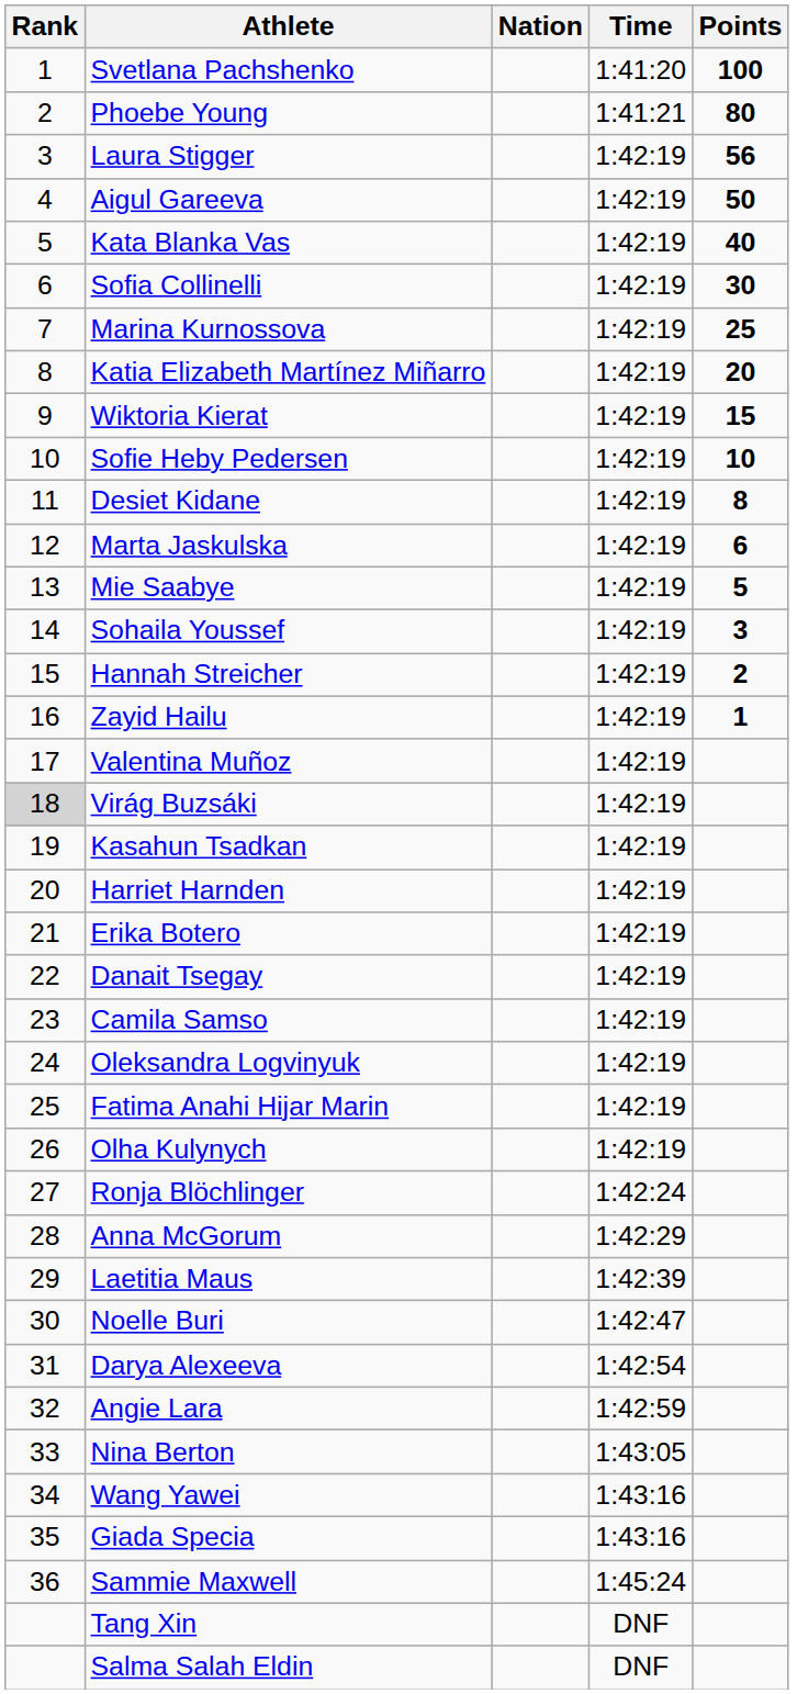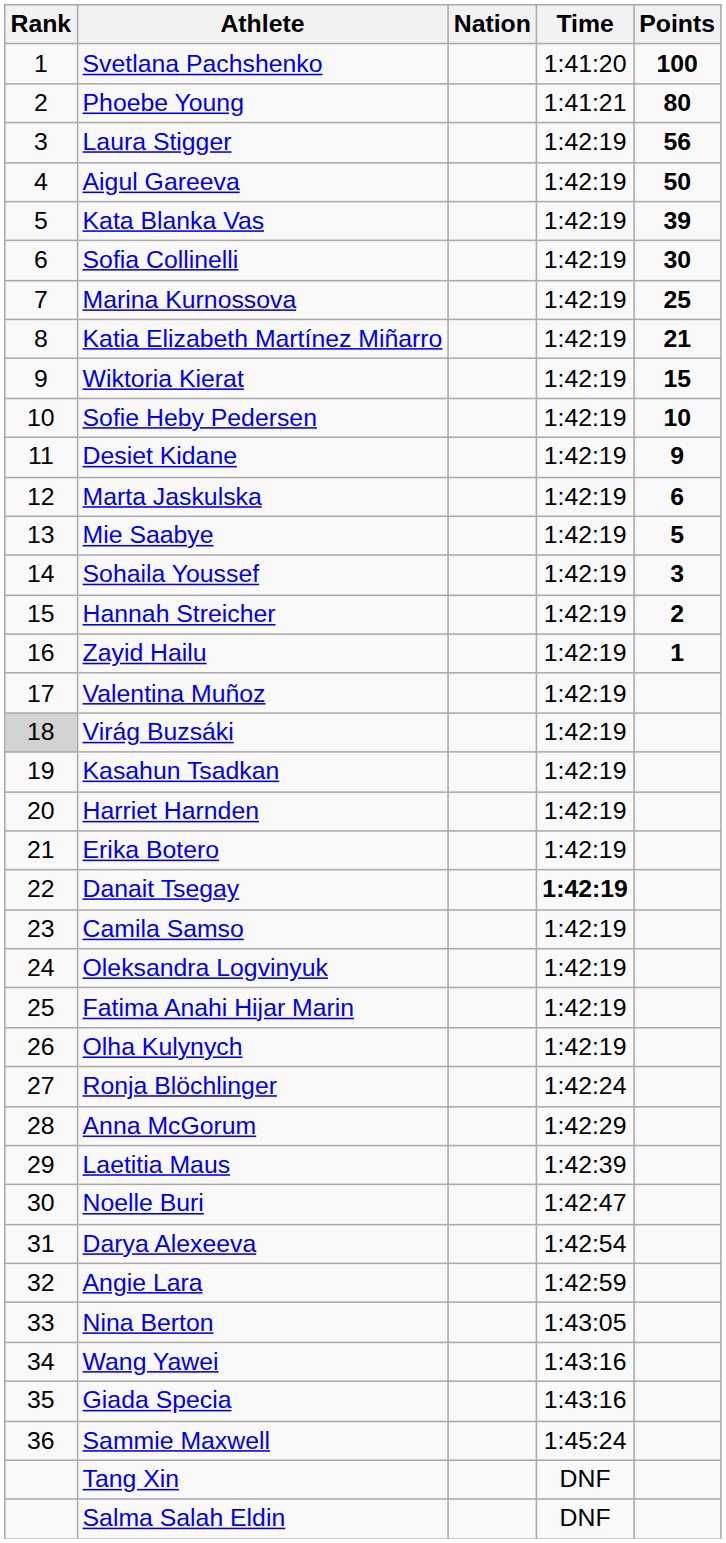Kata Blanka Vas | Points: 40 -> 39
Katia Elizabeth Martínez Miñarro | Points: 20 -> 21
Desiet Kidane | Points: 8 -> 9
Danait Tsegay | Time: normal -> bold
